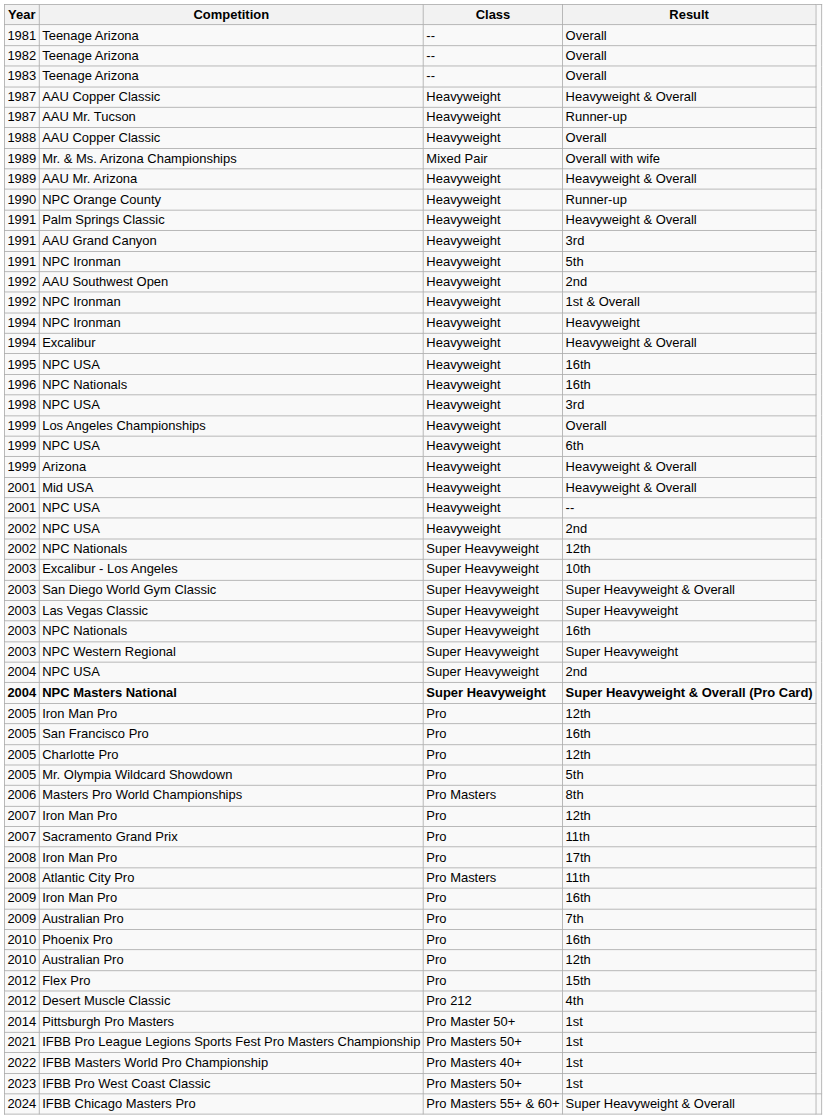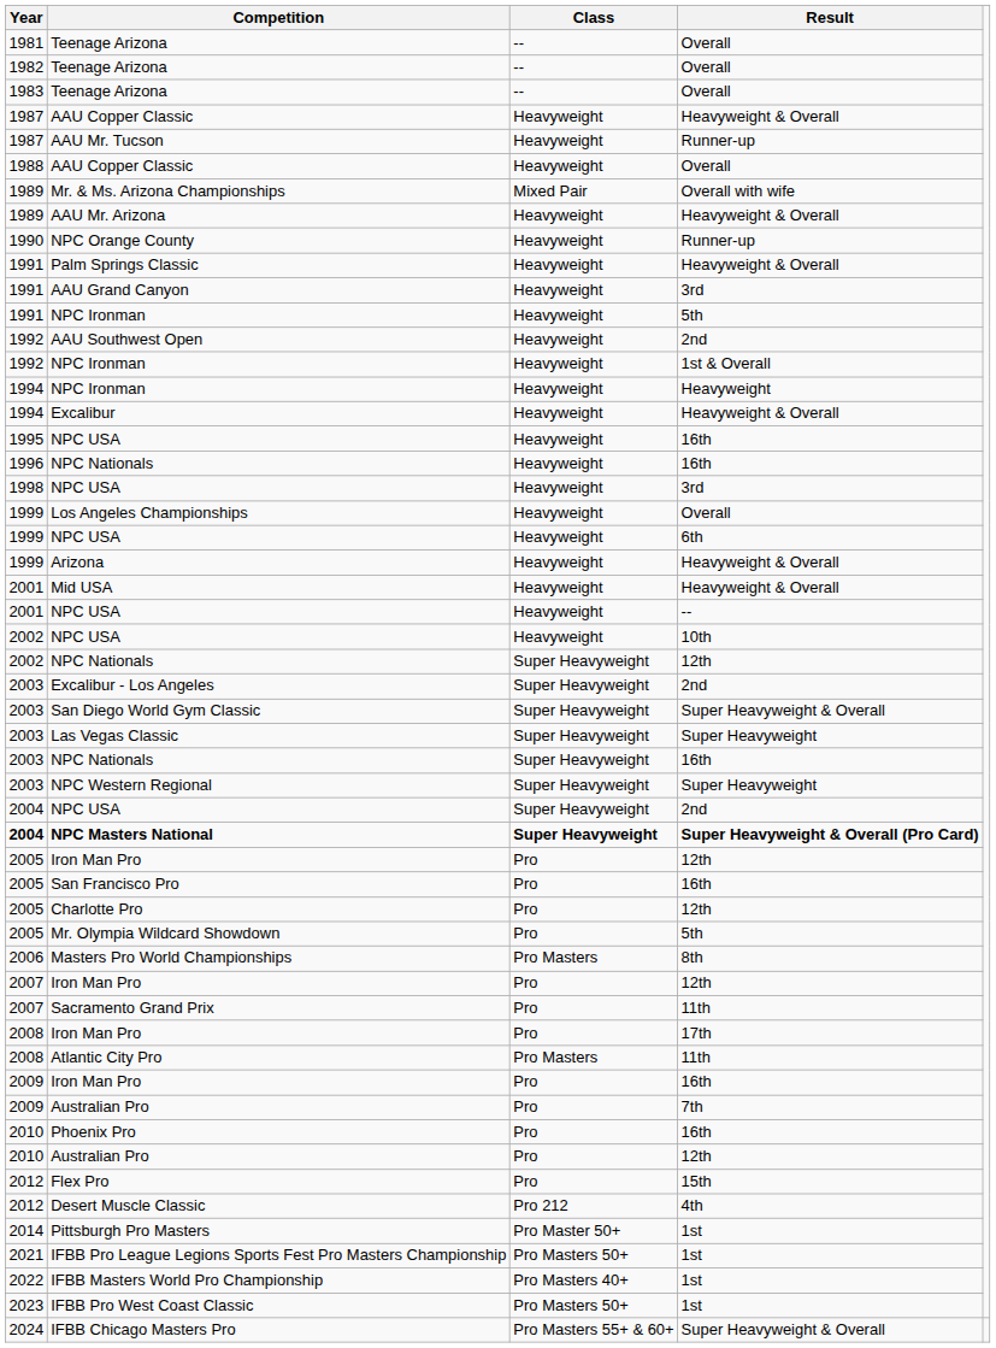2002 / NPC USA | Result: 2nd -> 10th
Excalibur - Los Angeles | Result: 10th -> 2nd
